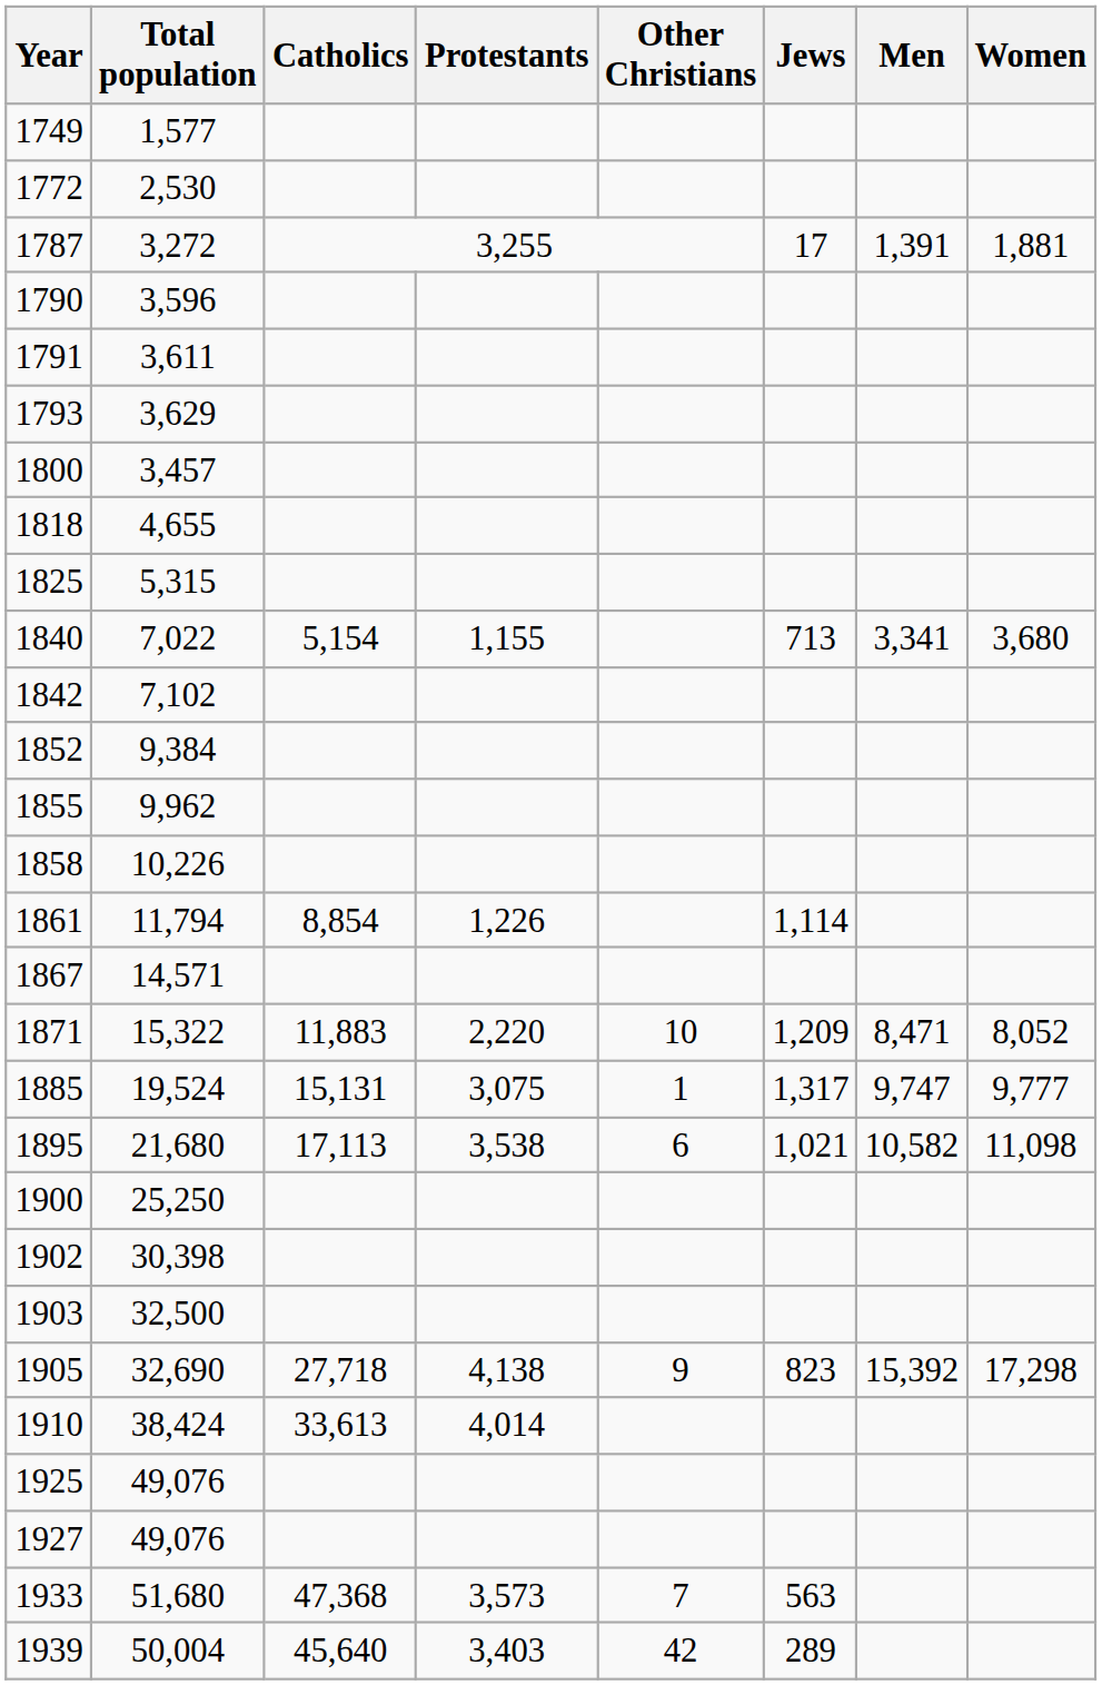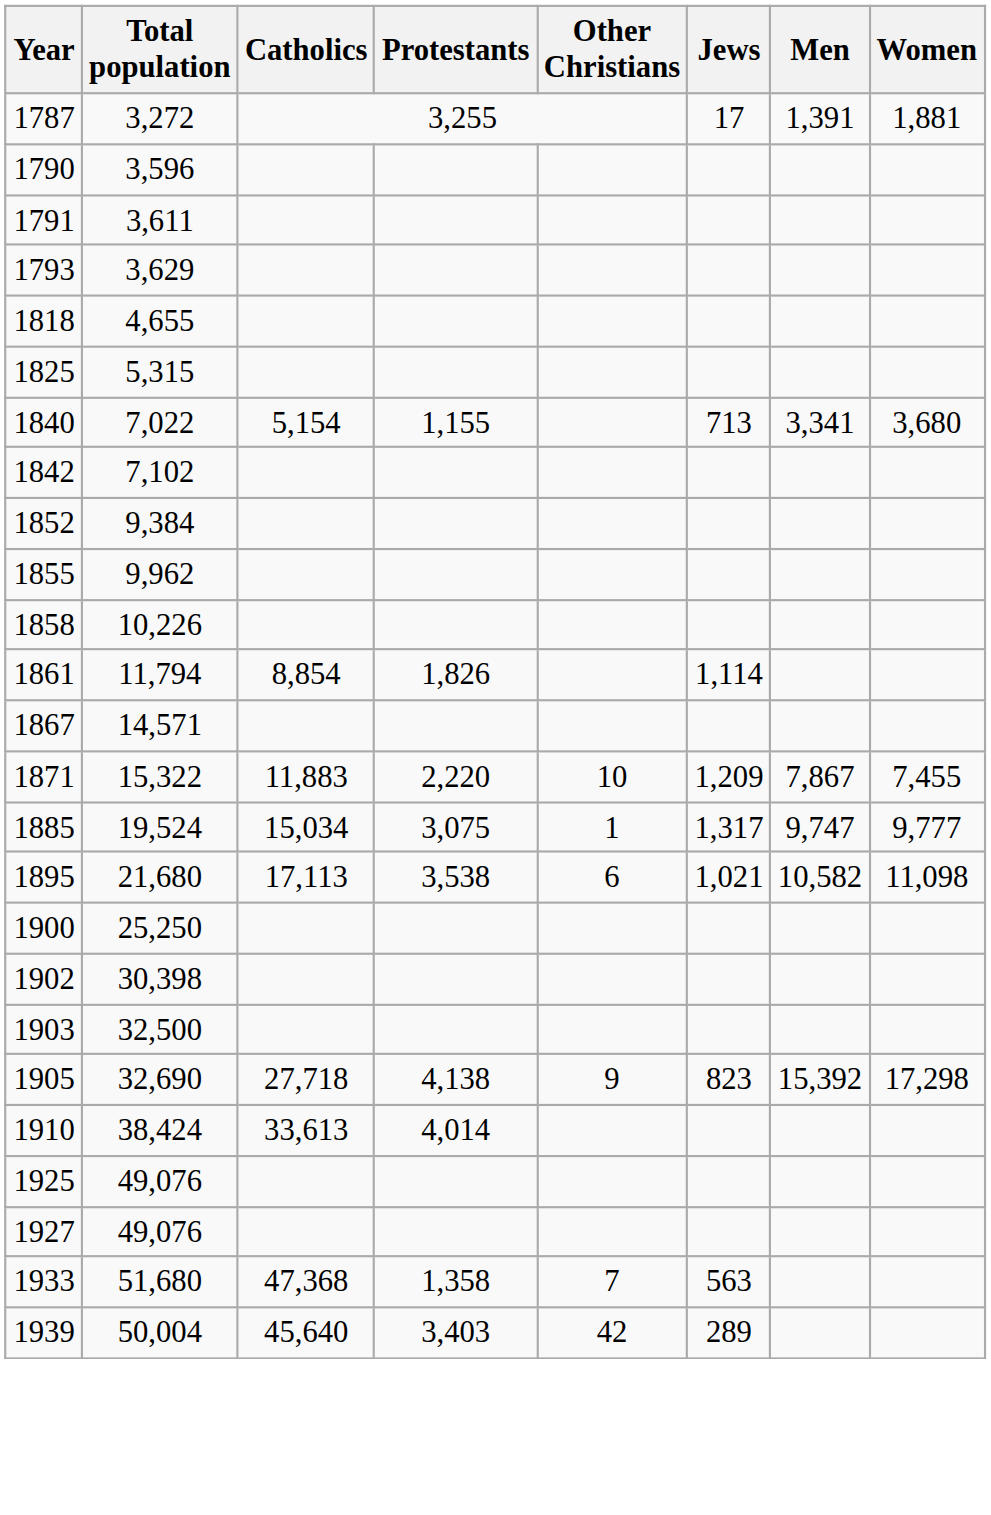- row: 1749 | 1,577
- row: 1772 | 2,530
- row: 1800 | 3,457
1861 | Protestants: 1,226 -> 1,826
1871 | Men: 8,471 -> 7,867
1871 | Women: 8,052 -> 7,455
1885 | Catholics: 15,131 -> 15,034
1933 | Protestants: 3,573 -> 1,358
